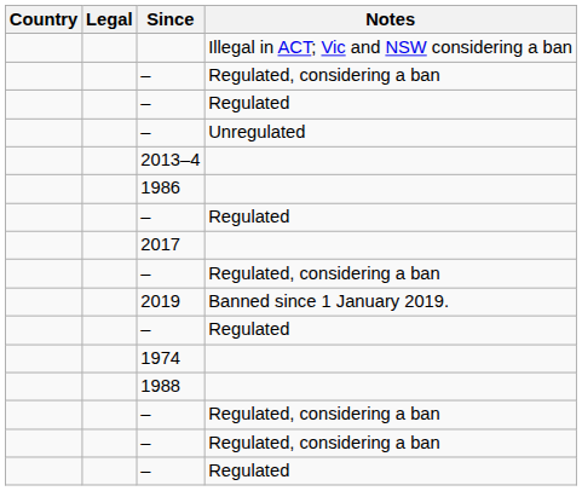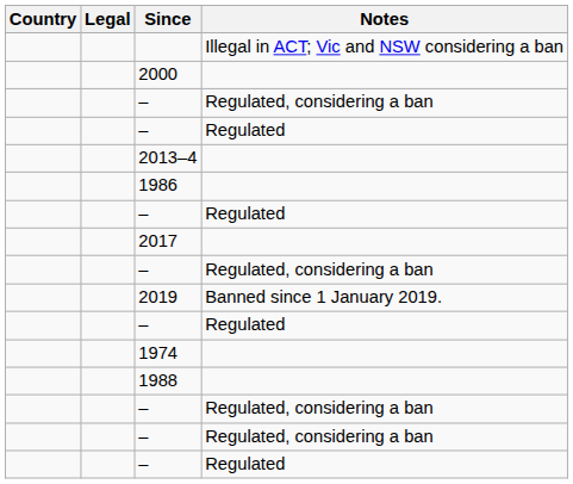+ row: 2000
- row: – | Unregulated
